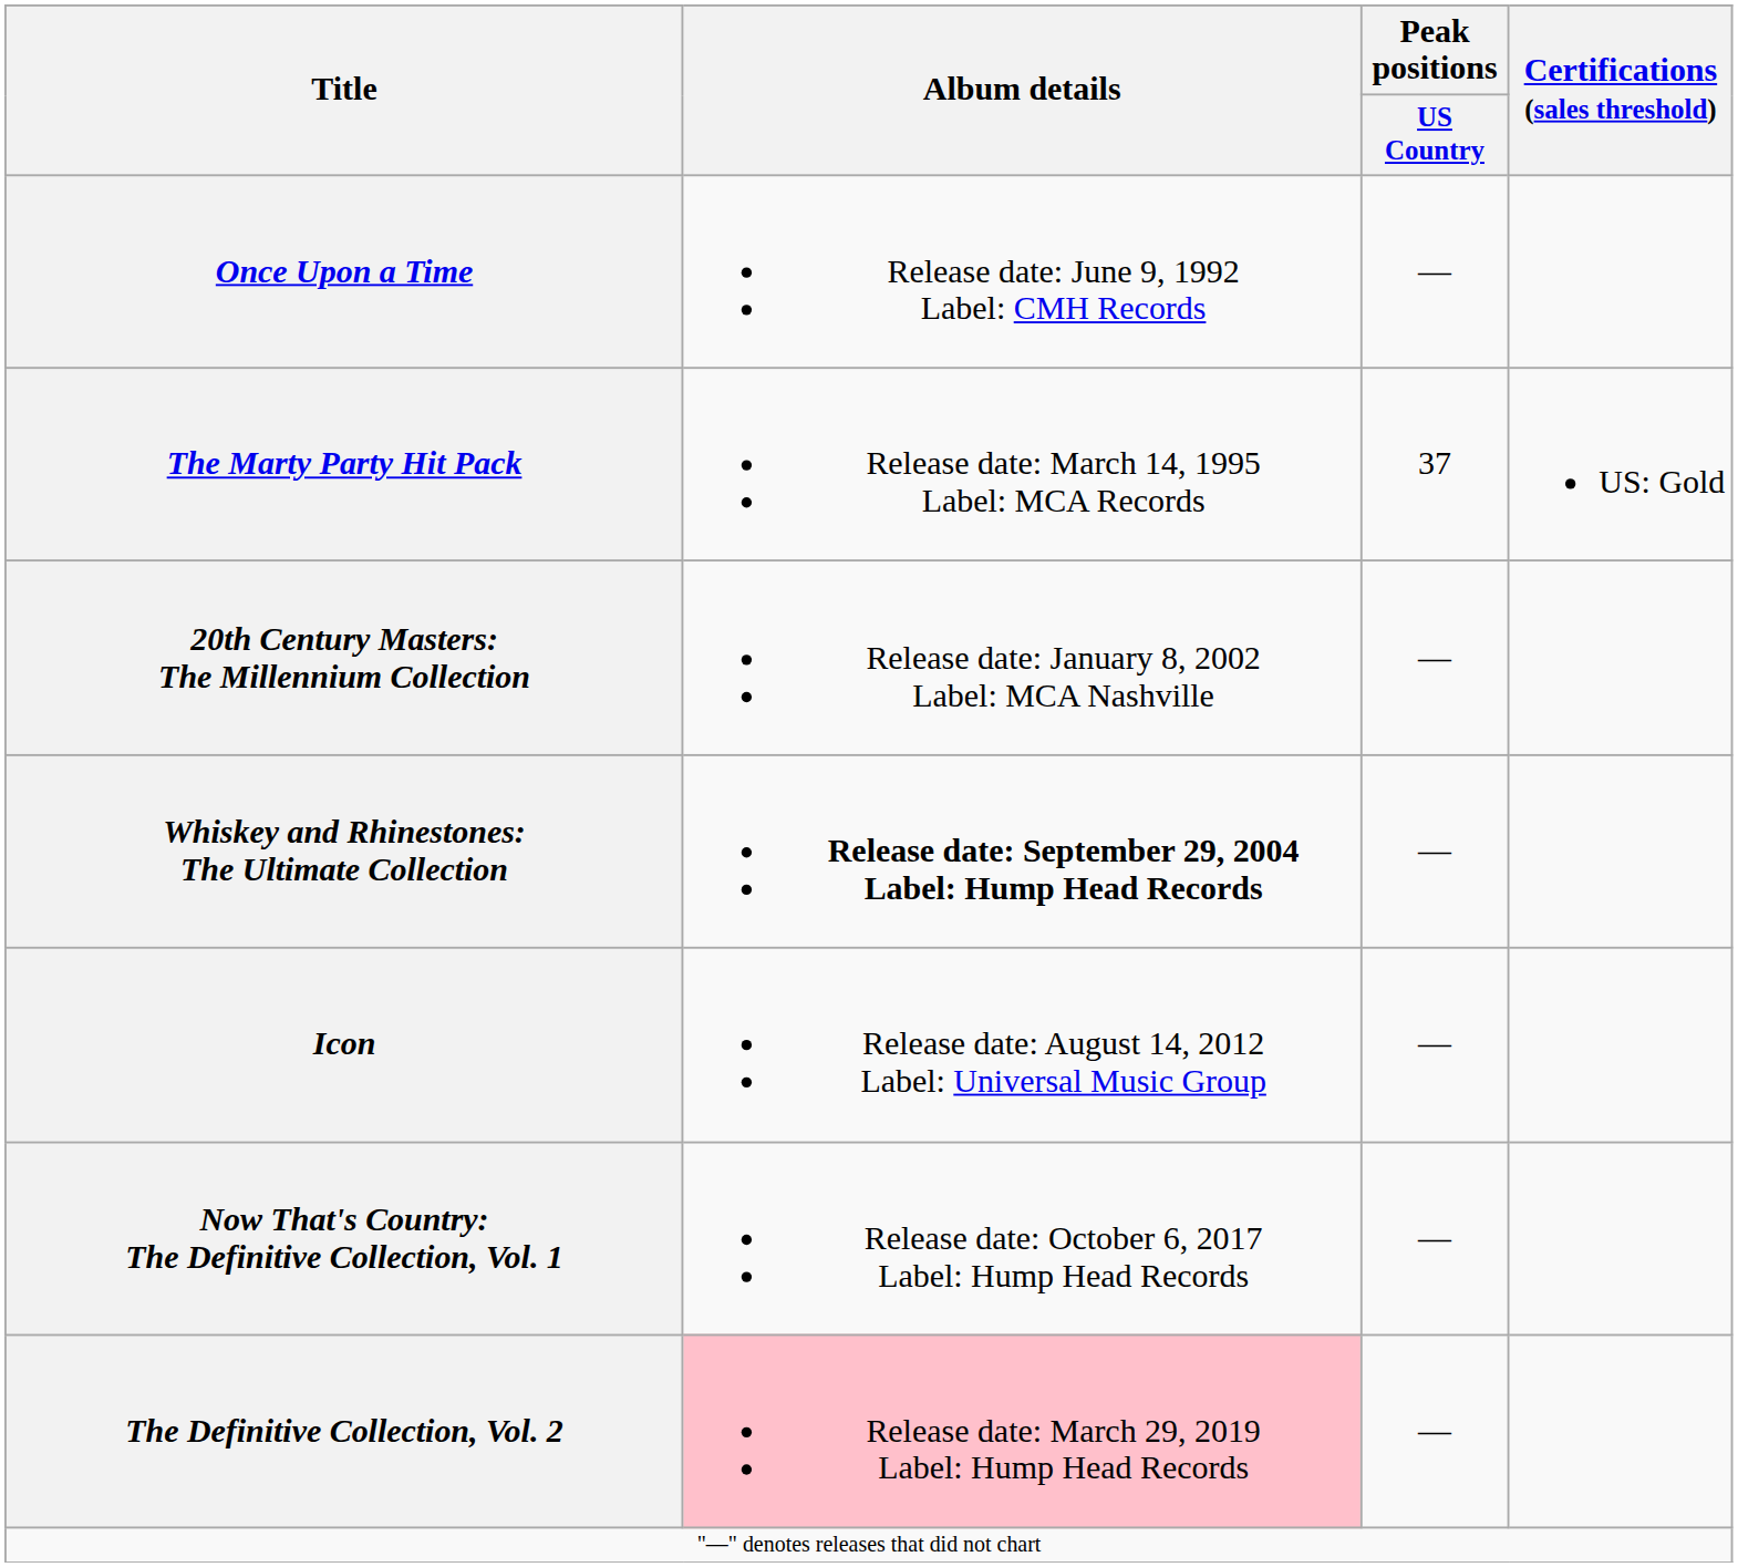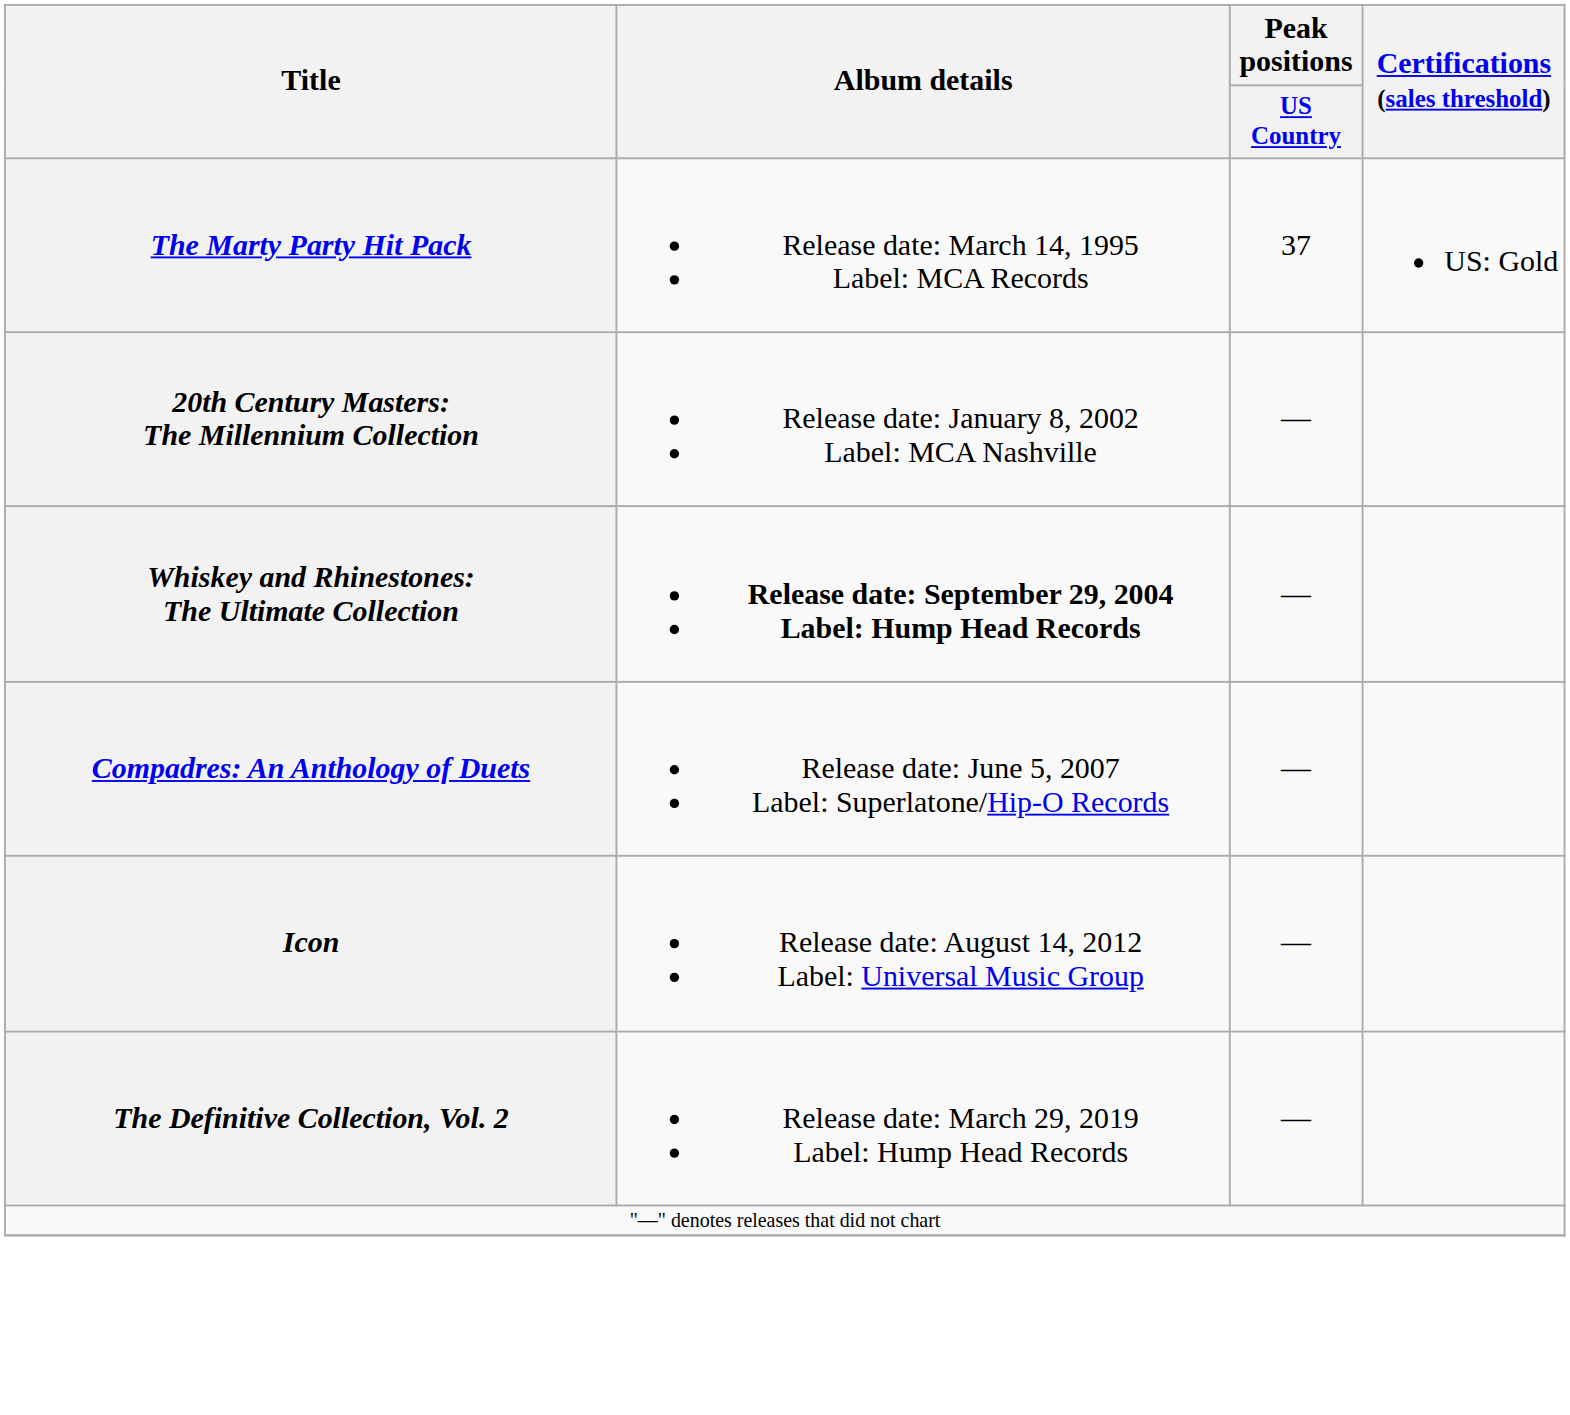- row: Once Upon a Time | Release date: June 9, 1992 Label: CMH Records | —
+ row: Compadres: An Anthology of Duets | Release date: June 5, 2007 Label: Superlatone/Hip-O Records | —
- row: Now That's Country: The Definitive Collection, Vol. 1 | Release date: October 6, 2017 Label: Hump Head Records | —
The Definitive Collection, Vol. 2 | Album details: pink background -> no background
